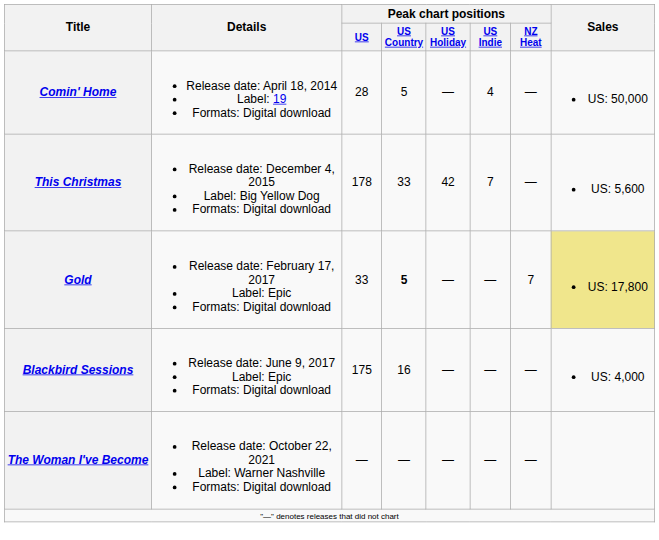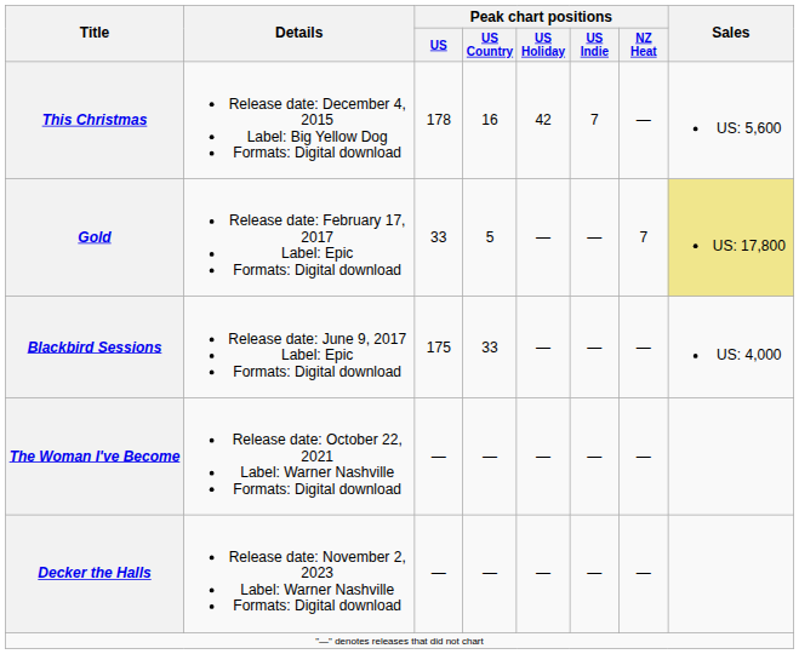- row: Comin' Home | Release date: April 18, 2014 Label: 19 Formats: Digital download | 28 | 5 | — | 4 | — | US: 50,000
This Christmas | Peak chart positions / US Country: 33 -> 16
Gold | Peak chart positions / US Country: bold -> normal
Blackbird Sessions | Peak chart positions / US Country: 16 -> 33
+ row: Decker the Halls | Release date: November 2, 2023 Label: Warner Nashville Formats: Digital download | — | — | — | — | —
